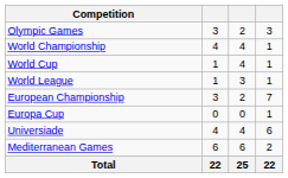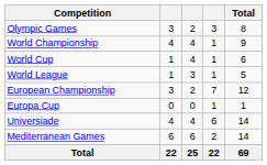+ column: Total | 8 | 9 | 6 | 5 | 12 | 1 | 14 | 14 | 69
